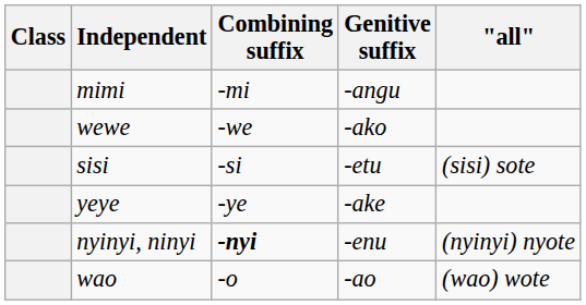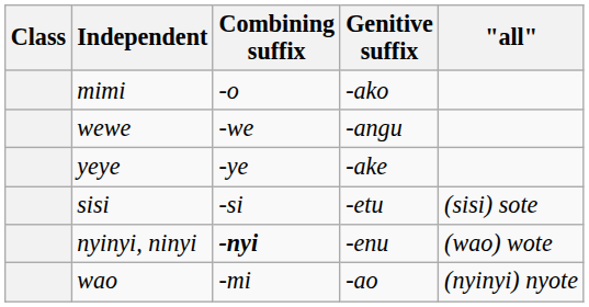mimi | Combining suffix: -mi -> -o
mimi | Genitive suffix: -angu -> -ako
wewe | Genitive suffix: -ako -> -angu
rows swapped: yeye <-> sisi
nyinyi, ninyi | "all": (nyinyi) nyote -> (wao) wote
wao | Combining suffix: -o -> -mi
wao | "all": (wao) wote -> (nyinyi) nyote
